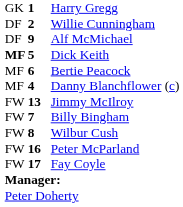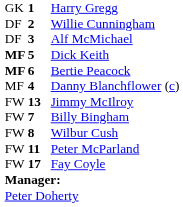Alf McMichael | column 2: 9 -> 3
Bertie Peacock | column 1: normal -> bold
Peter McParland | column 2: 16 -> 11
